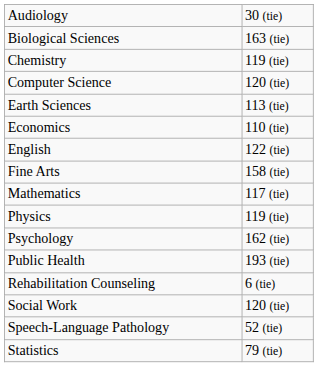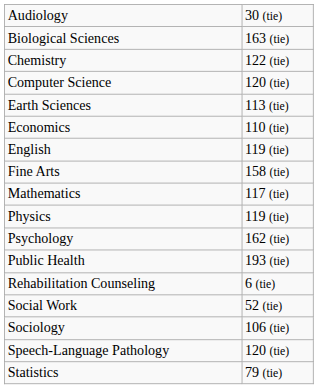Chemistry | column 2: 119 (tie) -> 122 (tie)
English | column 2: 122 (tie) -> 119 (tie)
Social Work | column 2: 120 (tie) -> 52 (tie)
+ row: Sociology | 106 (tie)
Speech-Language Pathology | column 2: 52 (tie) -> 120 (tie)
